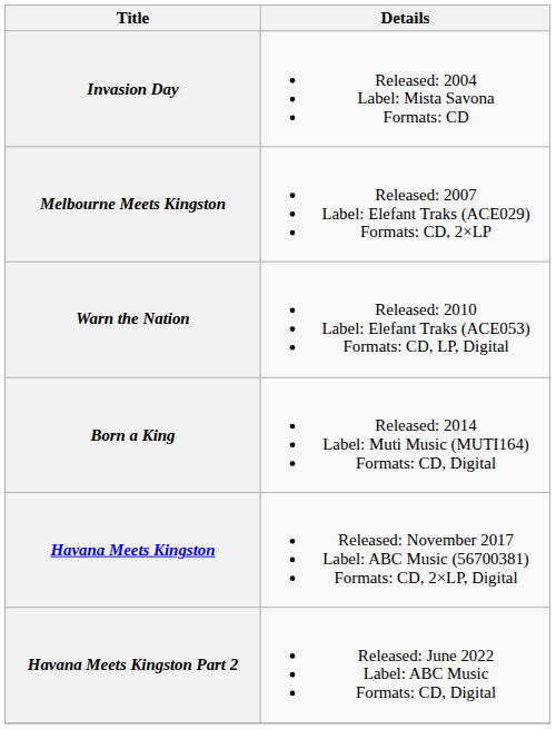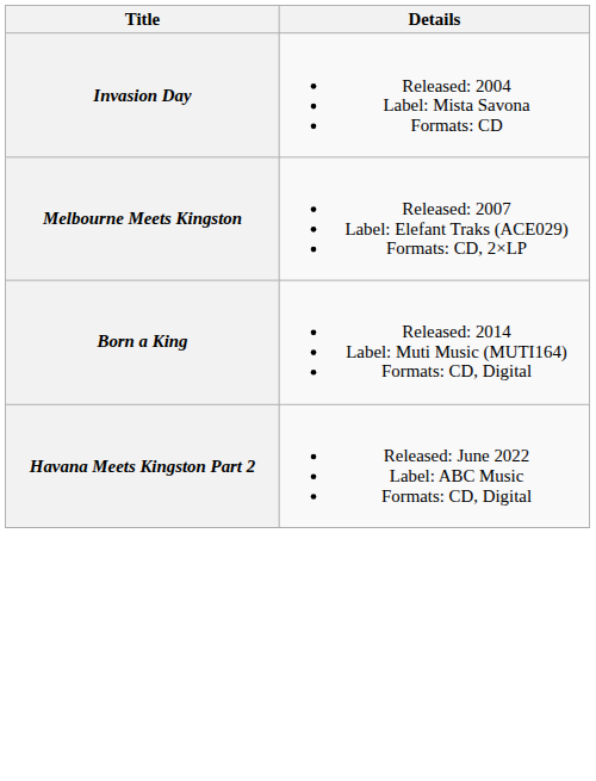- row: Warn the Nation | Released: 2010 Label: Elefant Traks (ACE053) Formats: CD, LP, Digital
- row: Havana Meets Kingston | Released: November 2017 Label: ABC Music (56700381) Formats: CD, 2×LP, Digital
